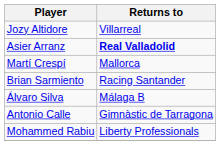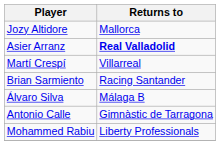Jozy Altidore | Returns to: Villarreal -> Mallorca
Martí Crespí | Returns to: Mallorca -> Villarreal
